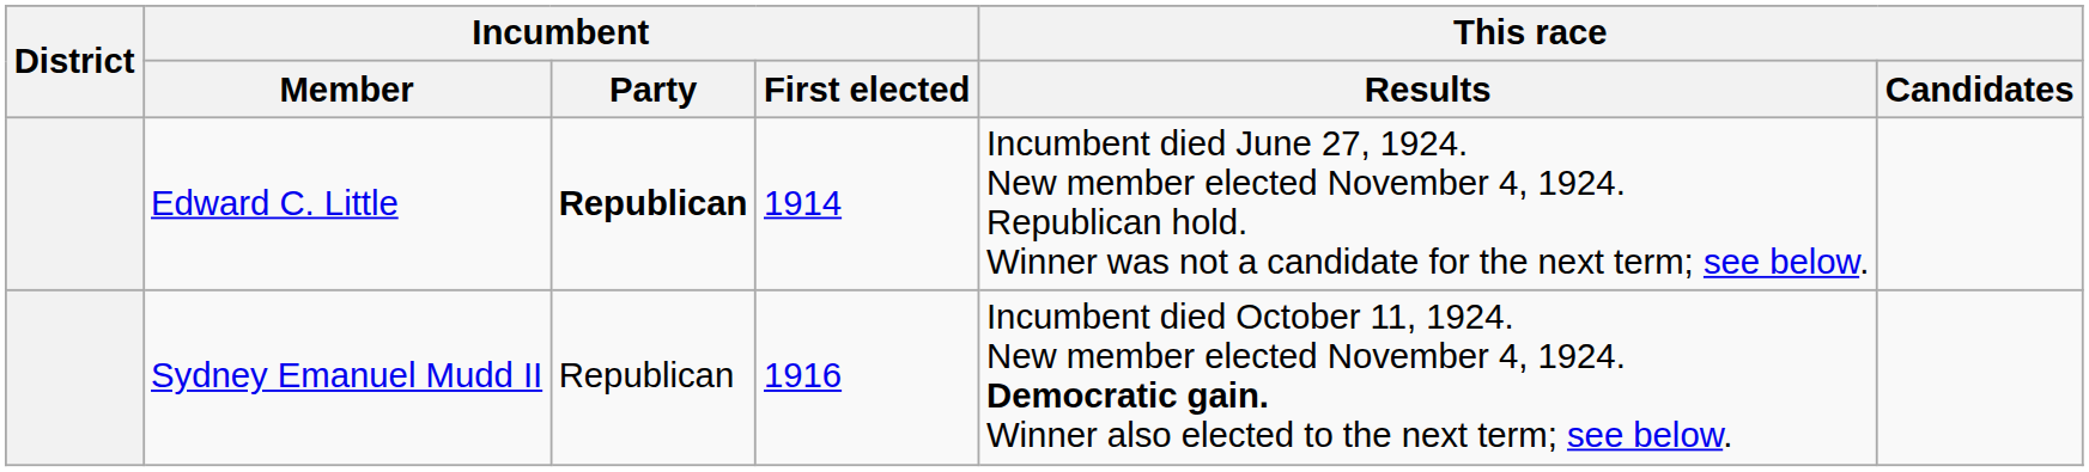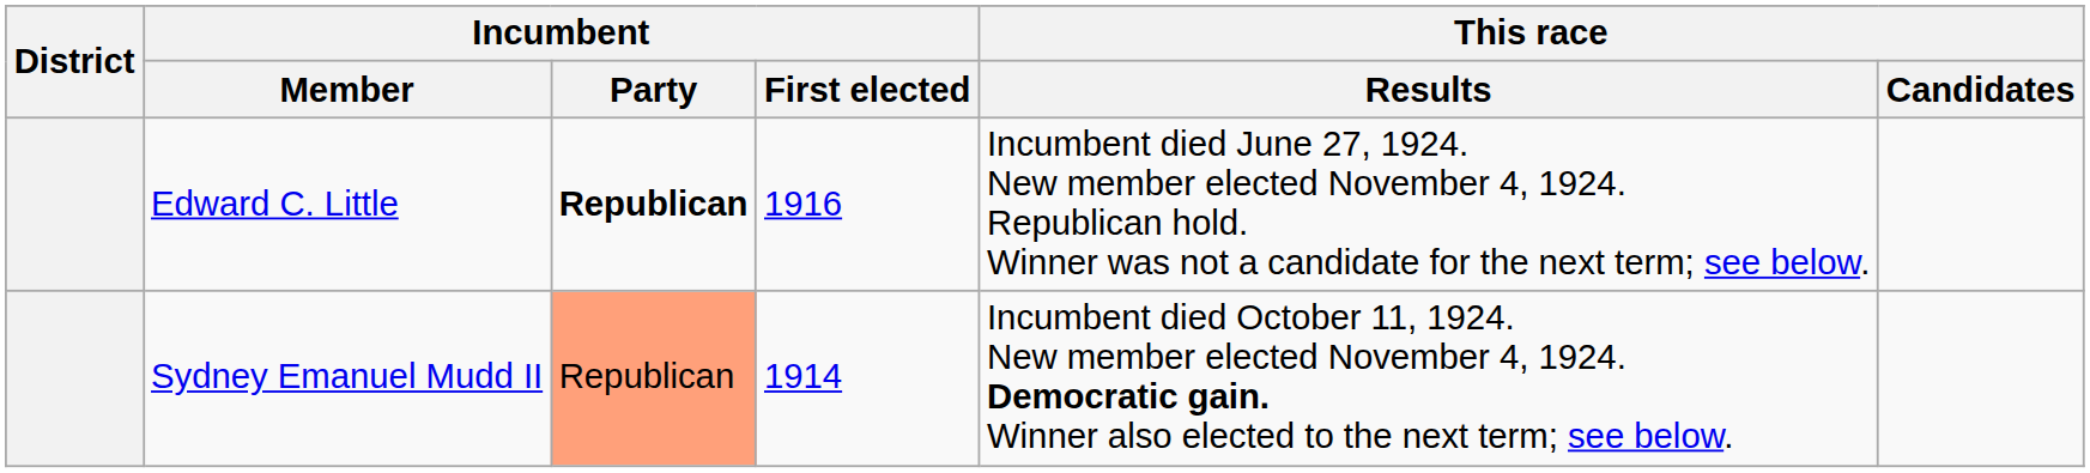Edward C. Little | Incumbent / First elected: 1914 -> 1916
Sydney Emanuel Mudd II | Incumbent / Party: no background -> lightsalmon background
Sydney Emanuel Mudd II | Incumbent / First elected: 1916 -> 1914
